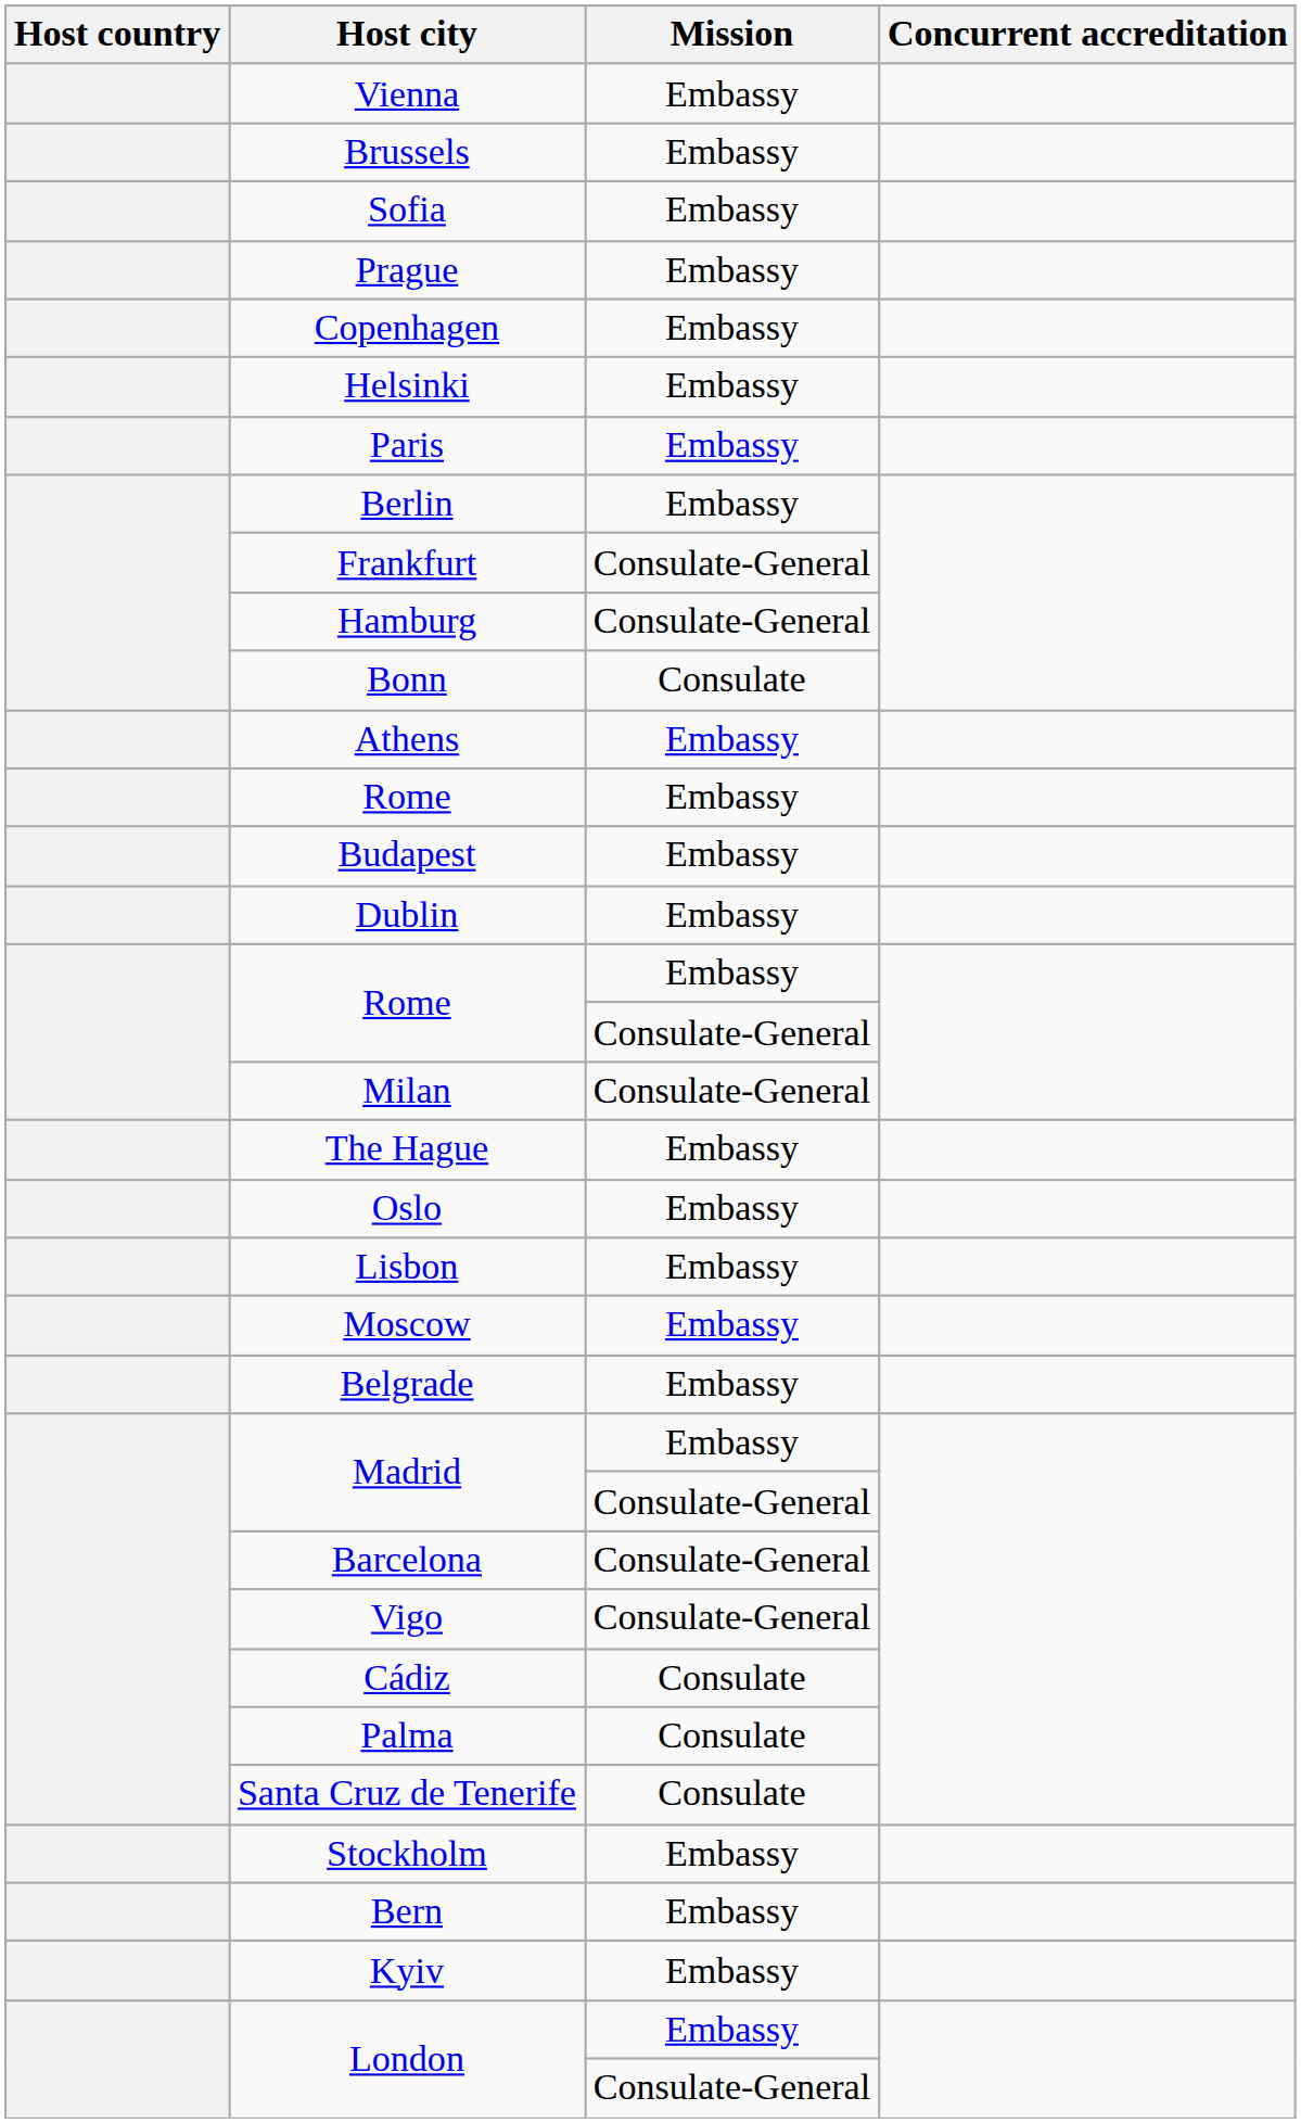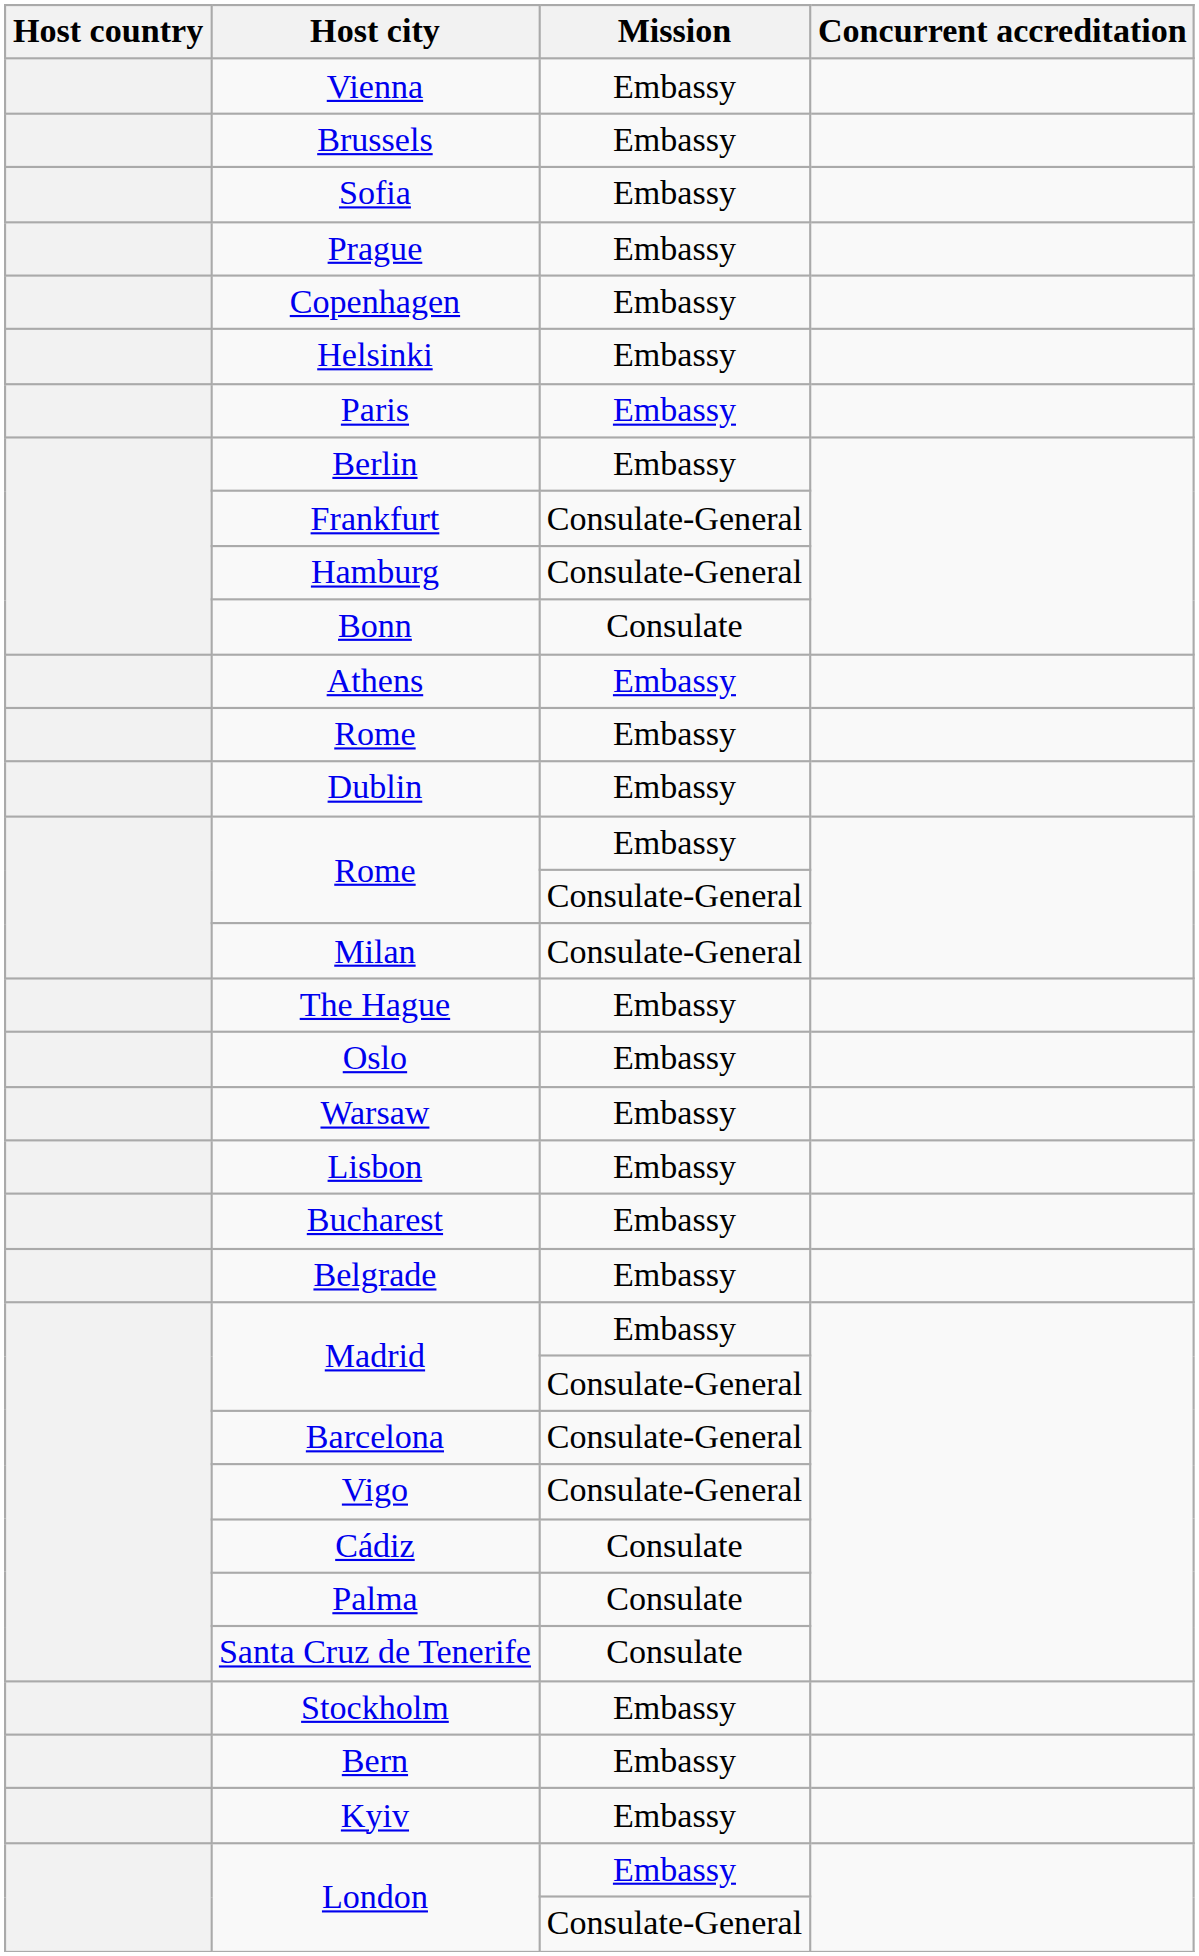- row: Budapest | Embassy
+ row: Warsaw | Embassy
+ row: Bucharest | Embassy
- row: Moscow | Embassy
